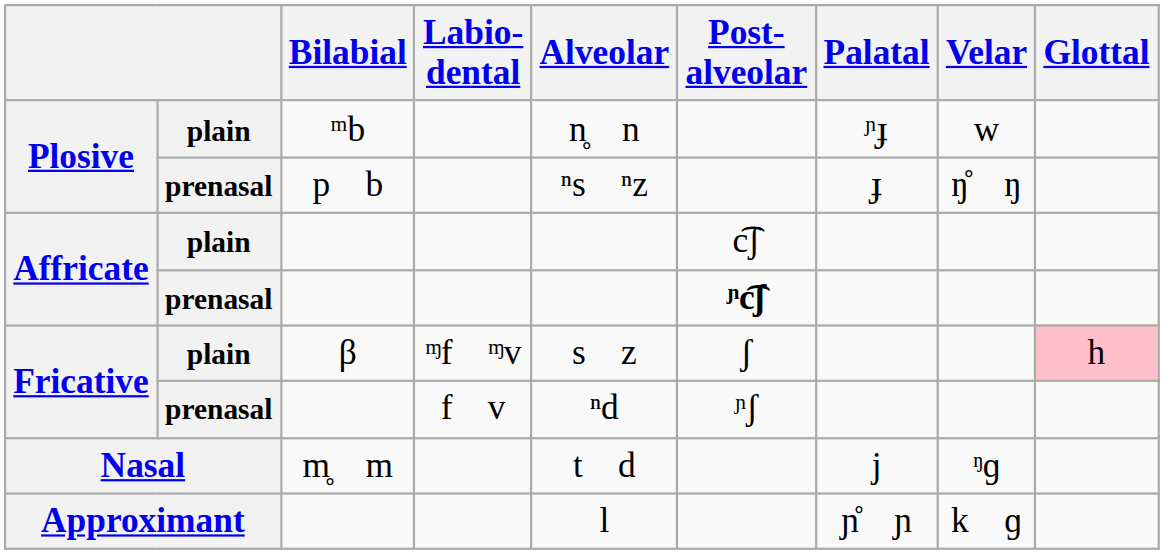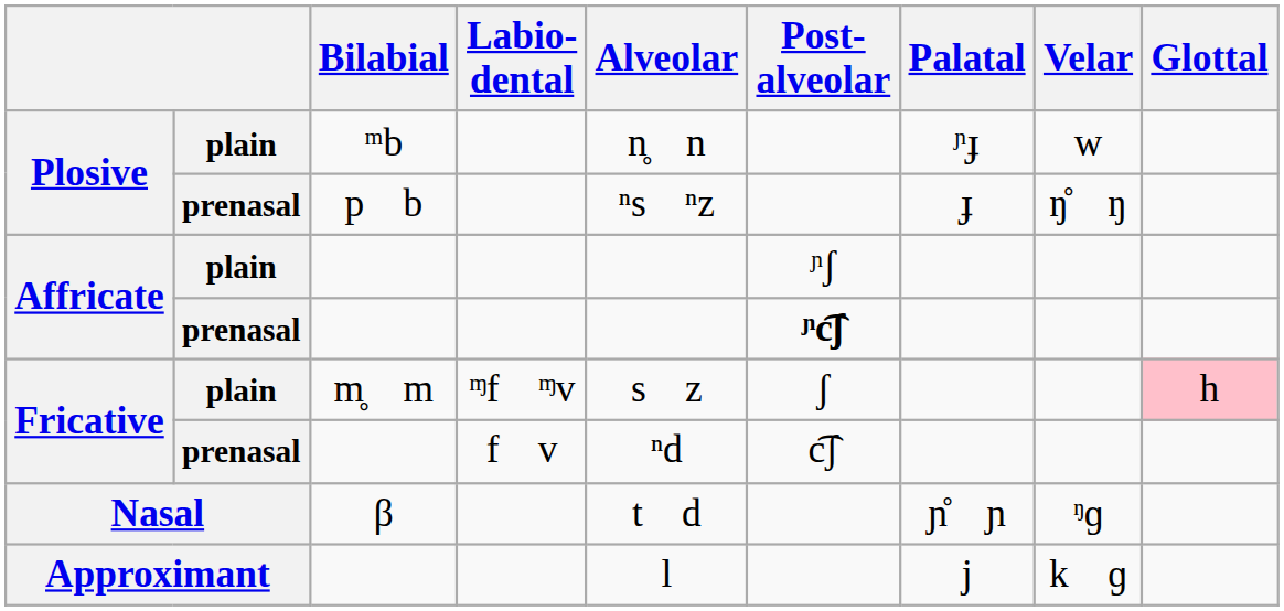Affricate / plain | Post- alveolar: c͡ʃ -> ᶮʃ
Fricative / plain | Bilabial: β -> m̥ m
Fricative / prenasal | Post- alveolar: ᶮʃ -> c͡ʃ
Nasal | Bilabial: m̥ m -> β
Nasal | Palatal: j -> ɲ̊ ɲ
Approximant | Palatal: ɲ̊ ɲ -> j
